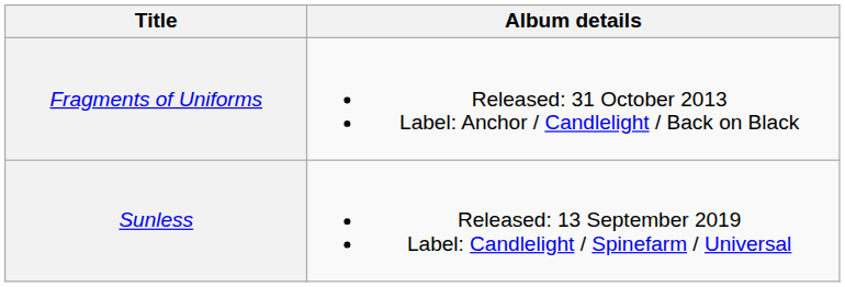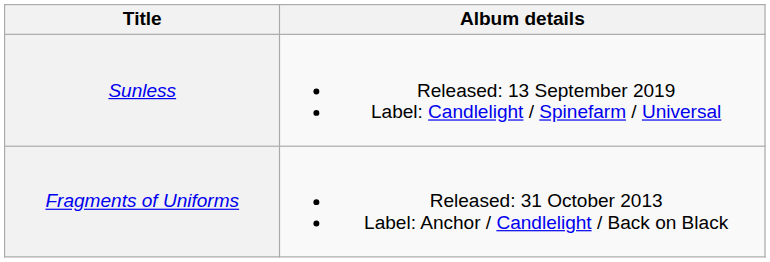rows swapped: Fragments of Uniforms <-> Sunless
